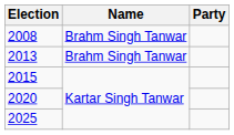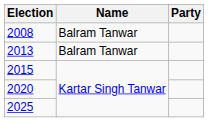2008 | Name: Brahm Singh Tanwar -> Balram Tanwar
2013 | Name: Brahm Singh Tanwar -> Balram Tanwar
